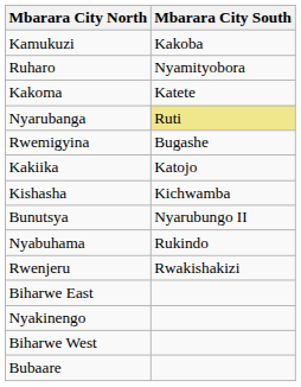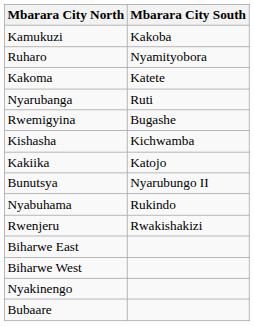Nyarubanga | Mbarara City South: khaki background -> no background
rows swapped: Kakiika <-> Kishasha
rows swapped: Nyakinengo <-> Biharwe West
